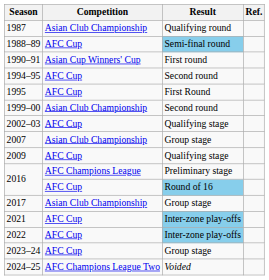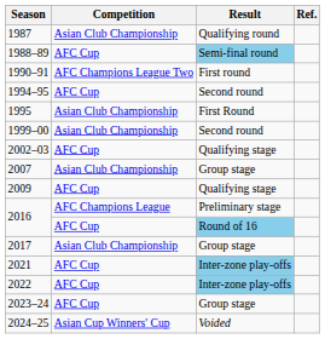1990–91 | Competition: Asian Cup Winners' Cup -> AFC Champions League Two
1995 | Competition: AFC Cup -> Asian Club Championship
2024–25 | Competition: AFC Champions League Two -> Asian Cup Winners' Cup
